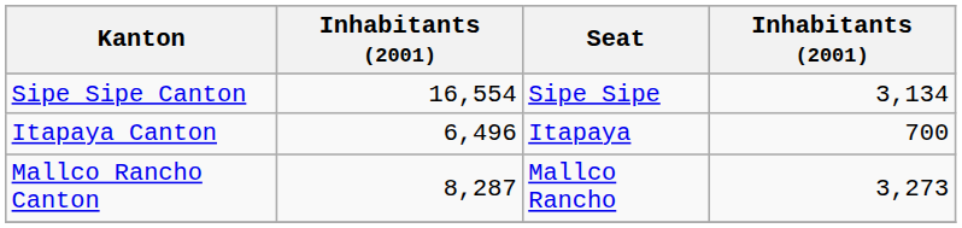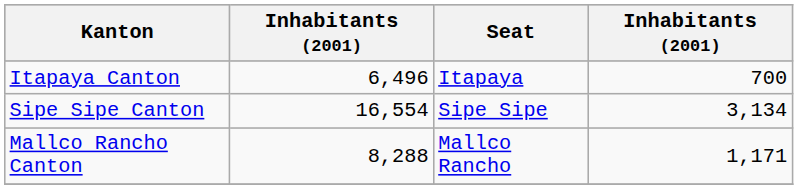rows swapped: Sipe Sipe Canton <-> Itapaya Canton
Mallco Rancho Canton | column 2: 8,287 -> 8,288
Mallco Rancho Canton | column 4: 3,273 -> 1,171
